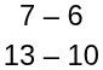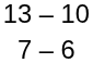rows swapped: 7 – 6 <-> 13 – 10
